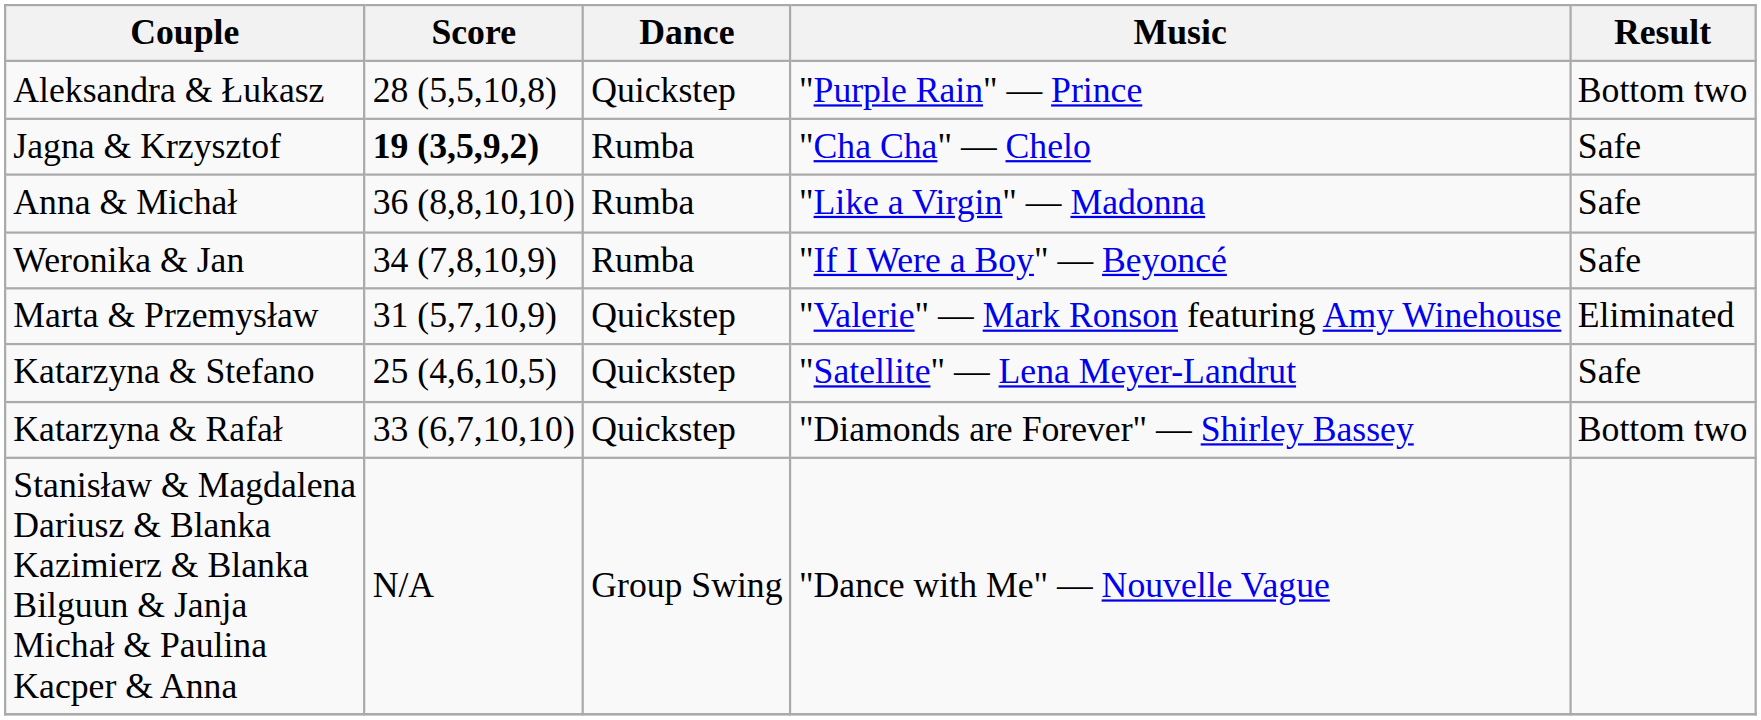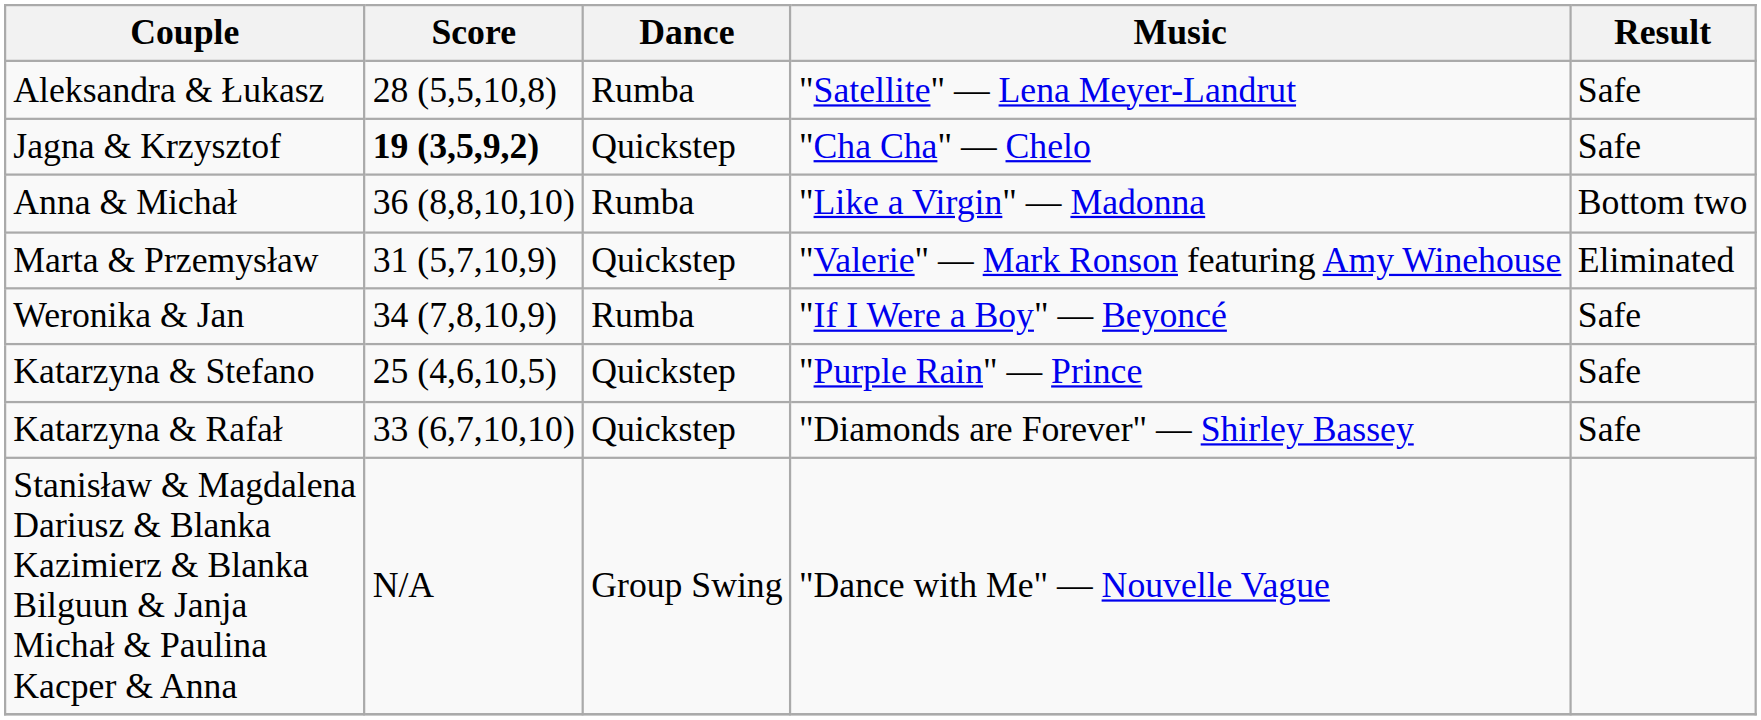Aleksandra & Łukasz | Dance: Quickstep -> Rumba
Aleksandra & Łukasz | Music: "Purple Rain" — Prince -> "Satellite" — Lena Meyer-Landrut
Aleksandra & Łukasz | Result: Bottom two -> Safe
Jagna & Krzysztof | Dance: Rumba -> Quickstep
Anna & Michał | Result: Safe -> Bottom two
rows swapped: Marta & Przemysław <-> Weronika & Jan
Katarzyna & Stefano | Music: "Satellite" — Lena Meyer-Landrut -> "Purple Rain" — Prince
Katarzyna & Rafał | Result: Bottom two -> Safe
